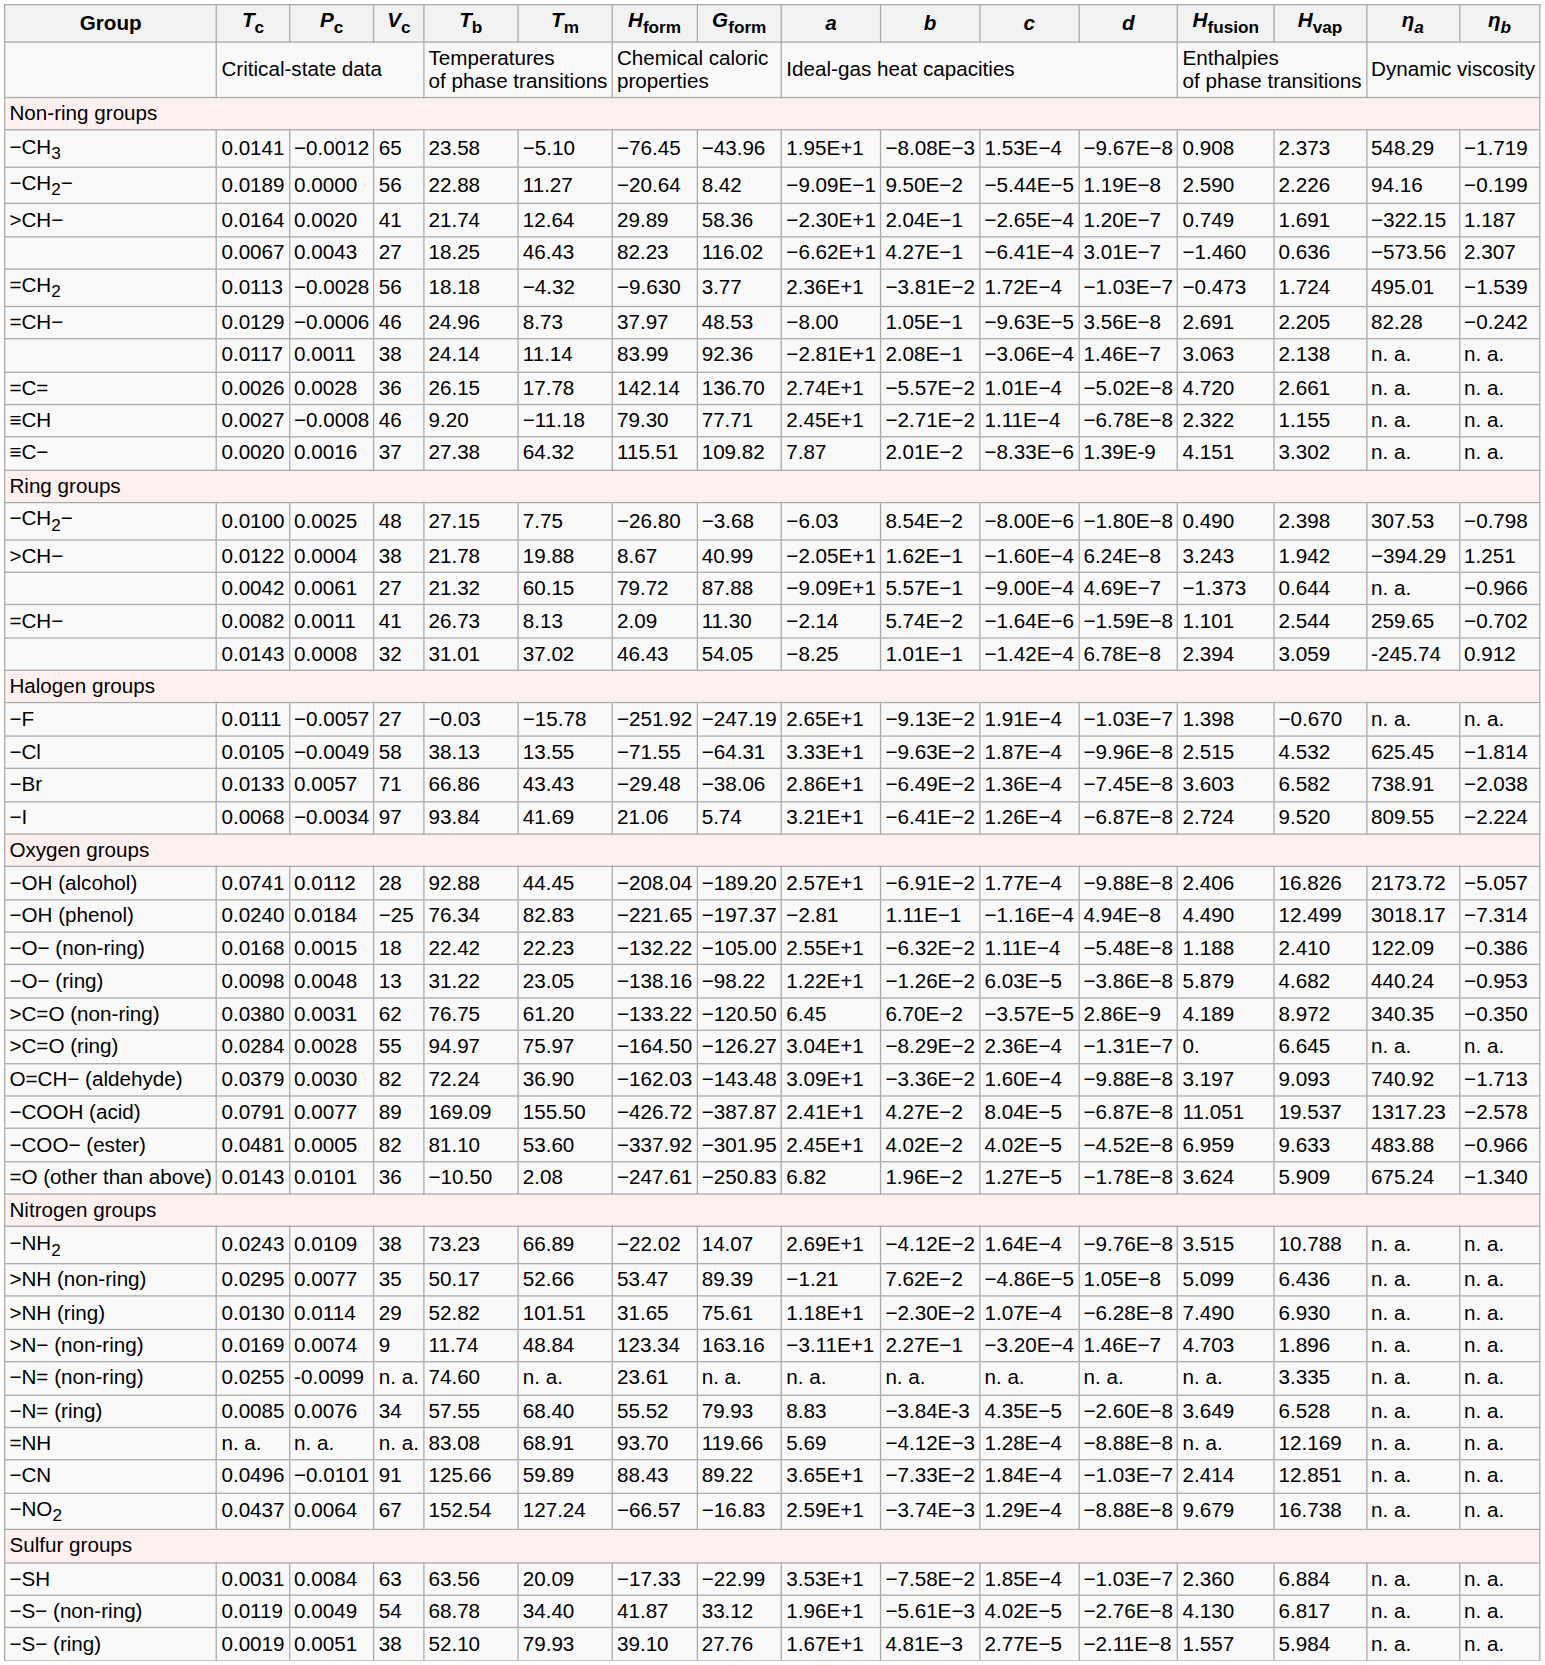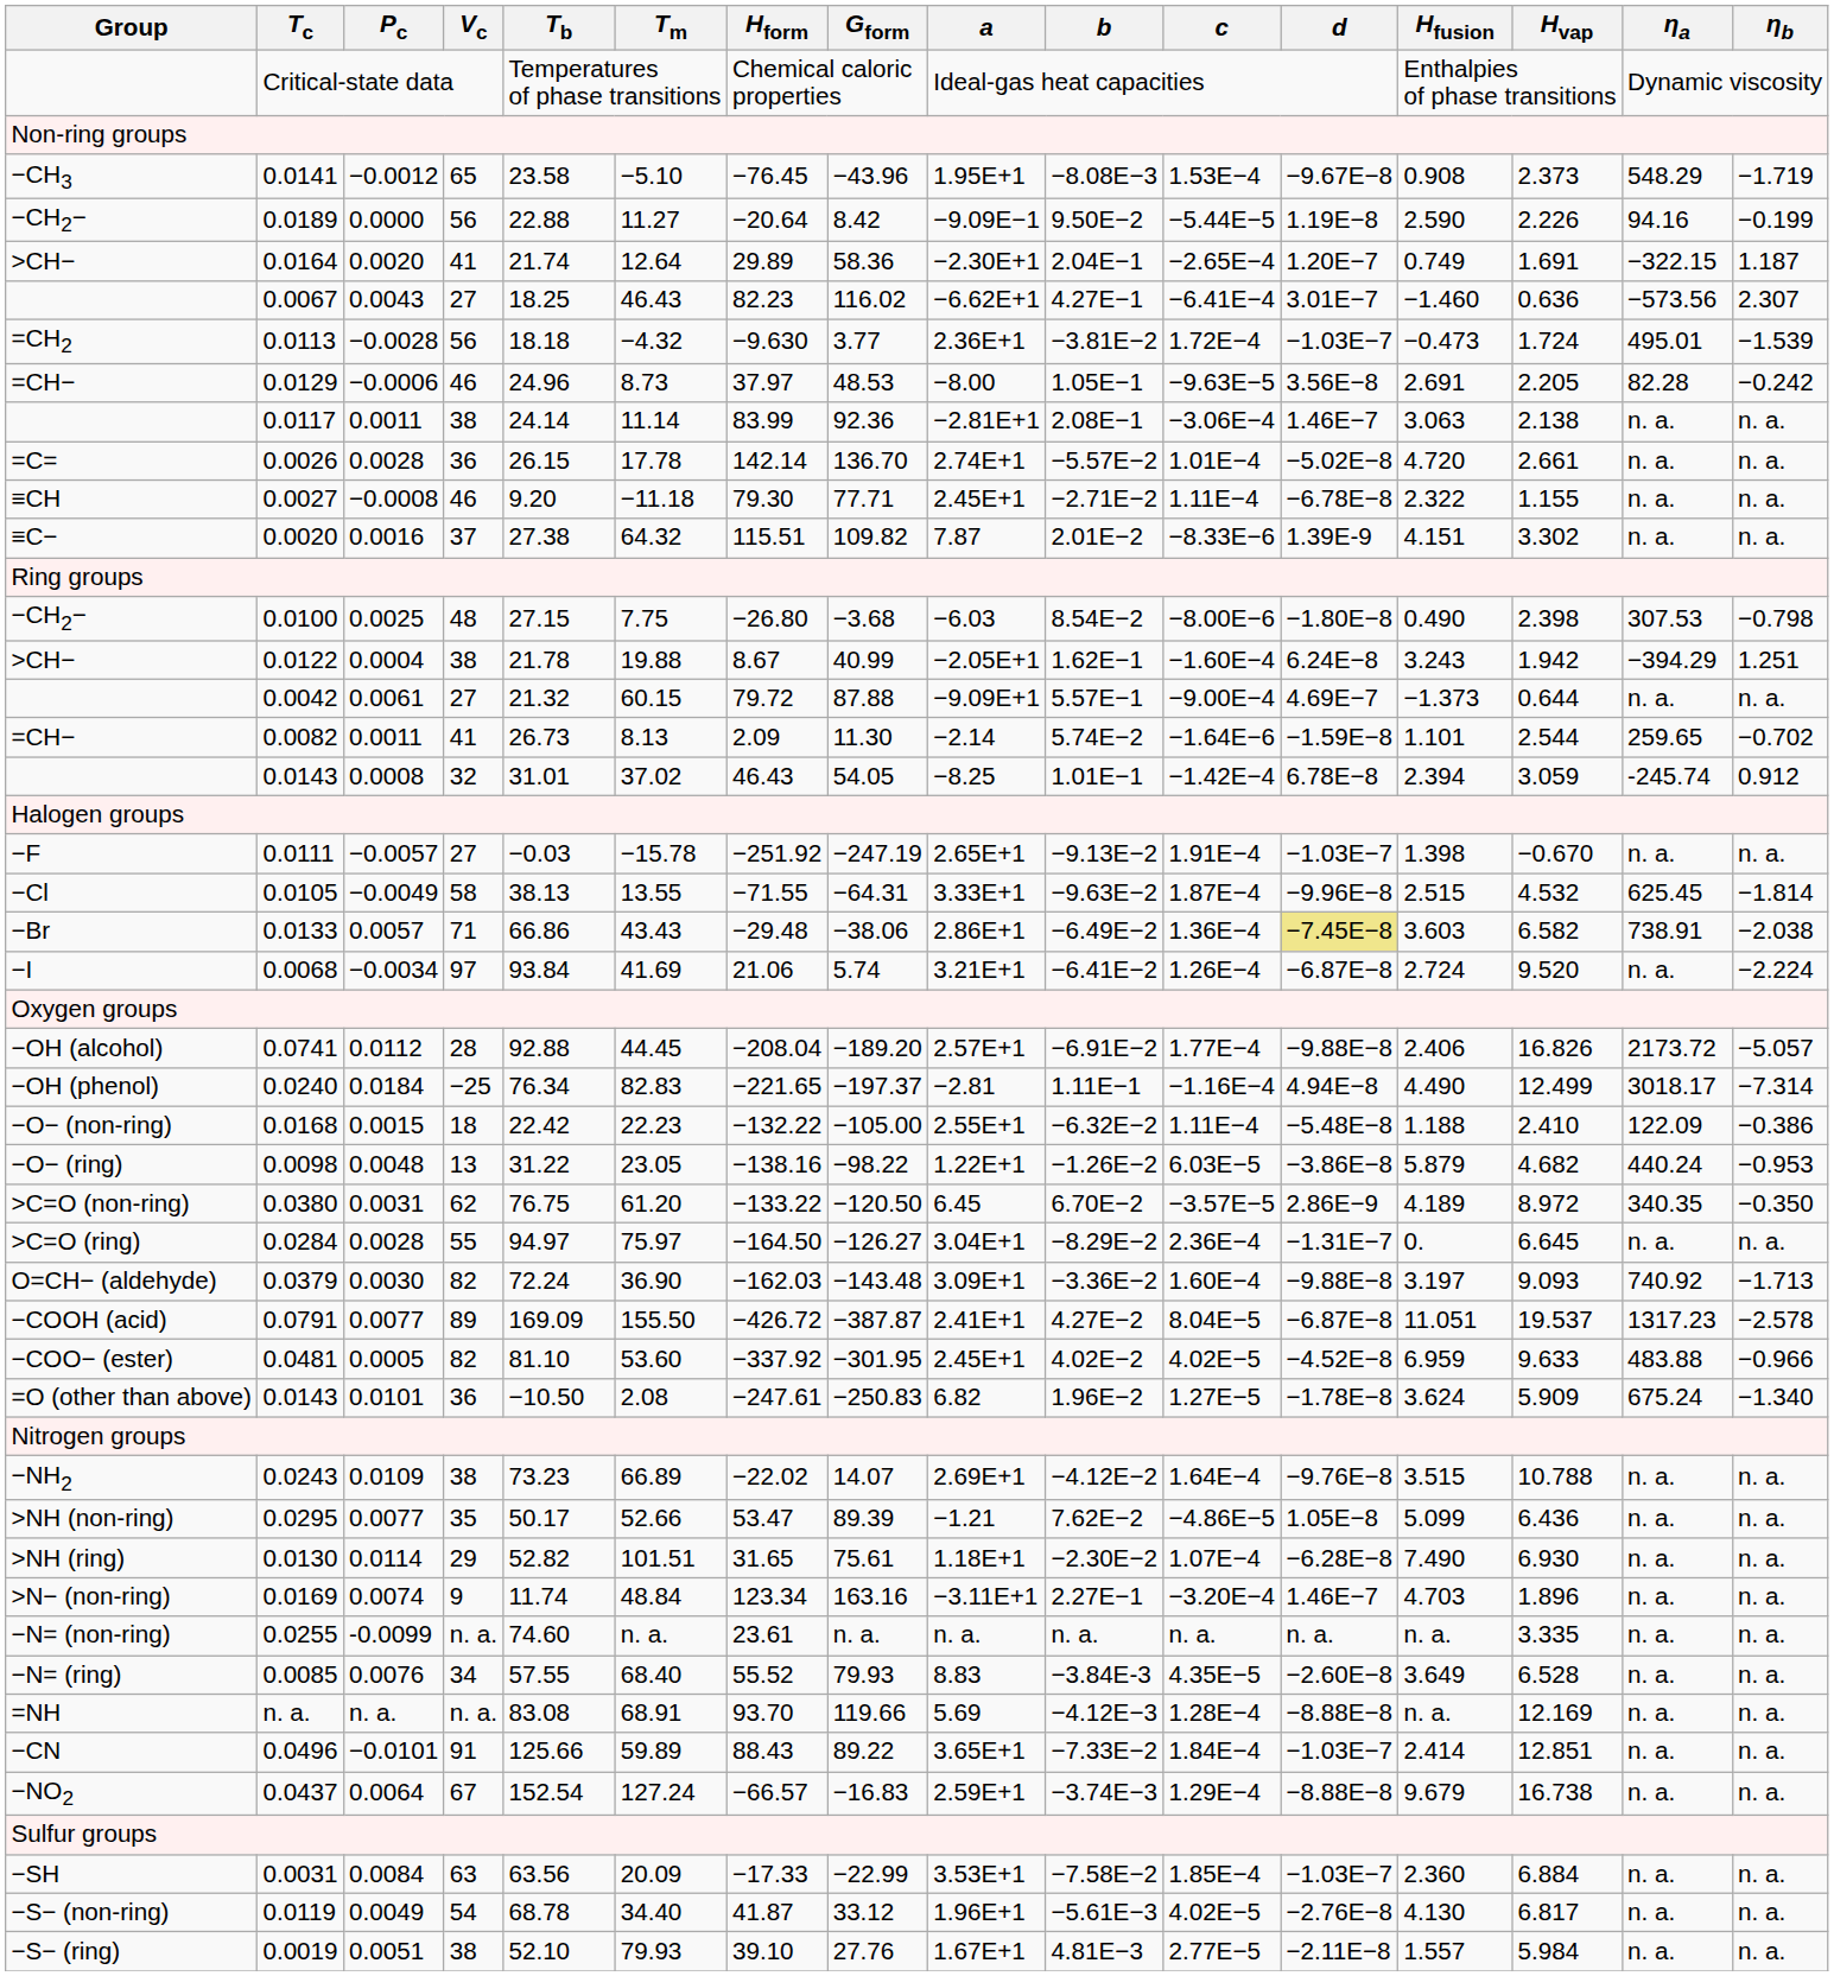0.0042 | ηb: −0.966 -> n. a.
0.0133 | d: no background -> khaki background
0.0068 | ηa: 809.55 -> n. a.
